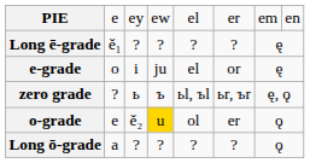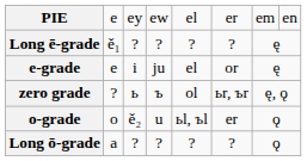e-grade | column 2: o -> e
zero grade | column 5: ьl, ъl -> ol
o-grade | column 2: e -> o
o-grade | column 4: gold background -> no background
o-grade | column 5: ol -> ьl, ъl
